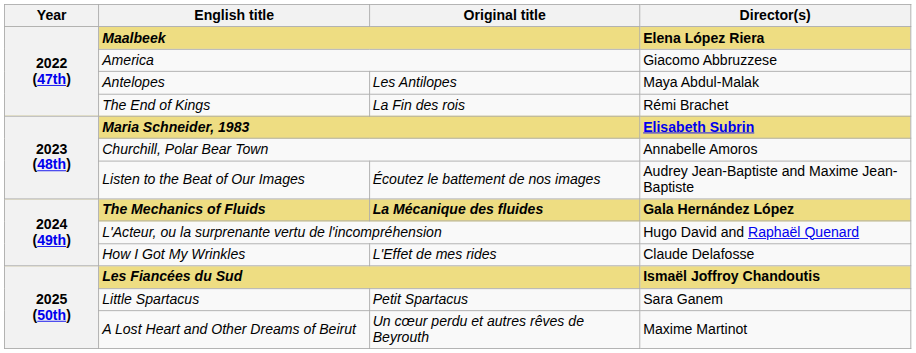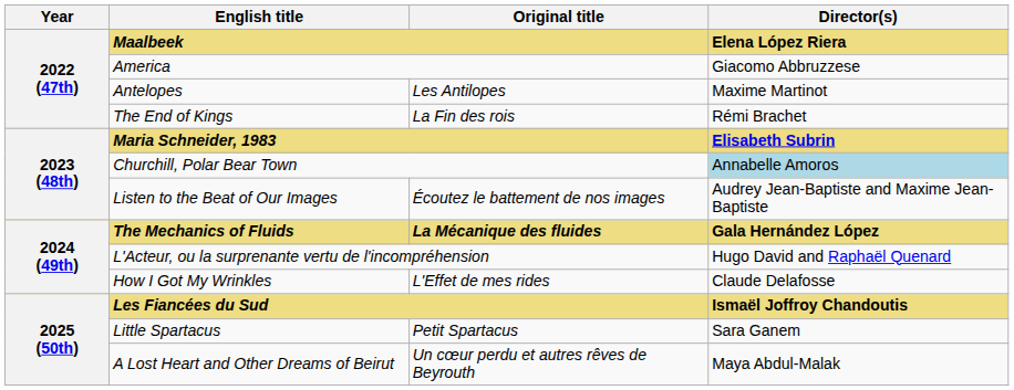Antelopes | Director(s): Maya Abdul-Malak -> Maxime Martinot
Churchill, Polar Bear Town | Director(s): no background -> lightblue background
A Lost Heart and Other Dreams of Beirut | Director(s): Maxime Martinot -> Maya Abdul-Malak
